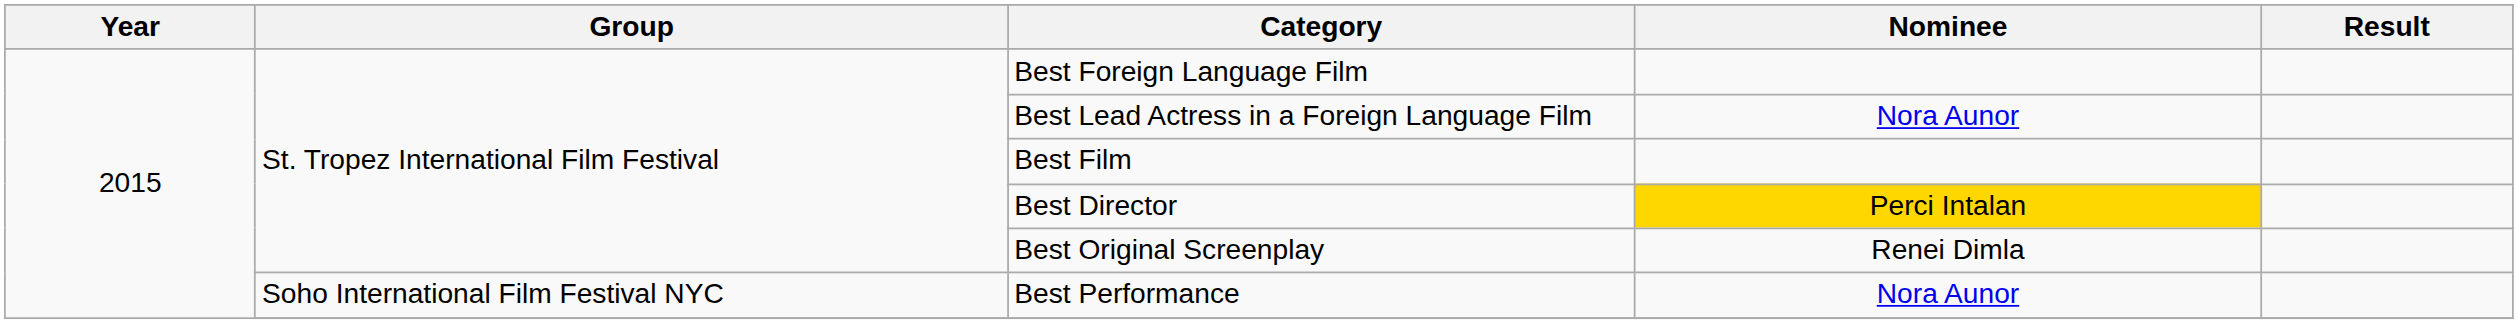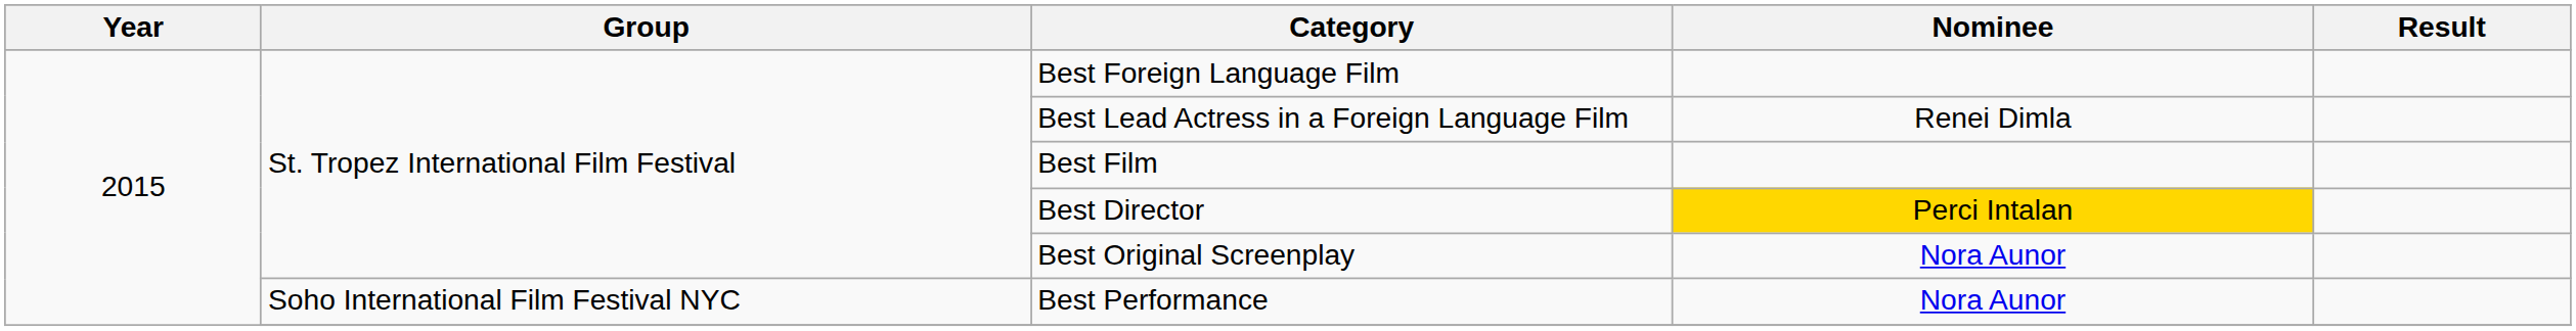Best Lead Actress in a Foreign Language Film | Nominee: Nora Aunor -> Renei Dimla
Best Original Screenplay | Nominee: Renei Dimla -> Nora Aunor
